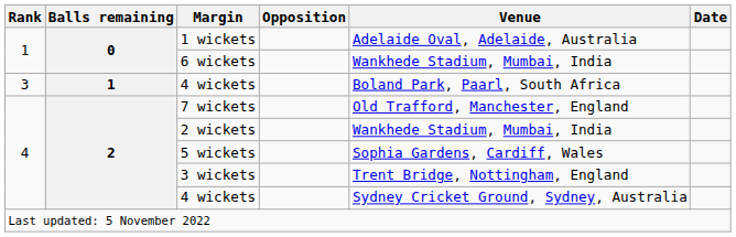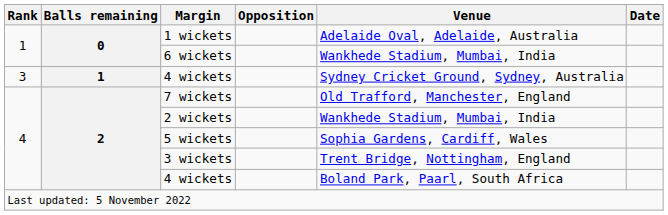3 / 4 wickets | Venue: Boland Park, Paarl, South Africa -> Sydney Cricket Ground, Sydney, Australia
4 / 4 wickets | Venue: Sydney Cricket Ground, Sydney, Australia -> Boland Park, Paarl, South Africa
